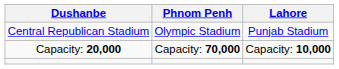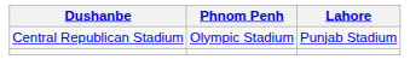- row: Capacity: 20,000 | Capacity: 70,000 | Capacity: 10,000
